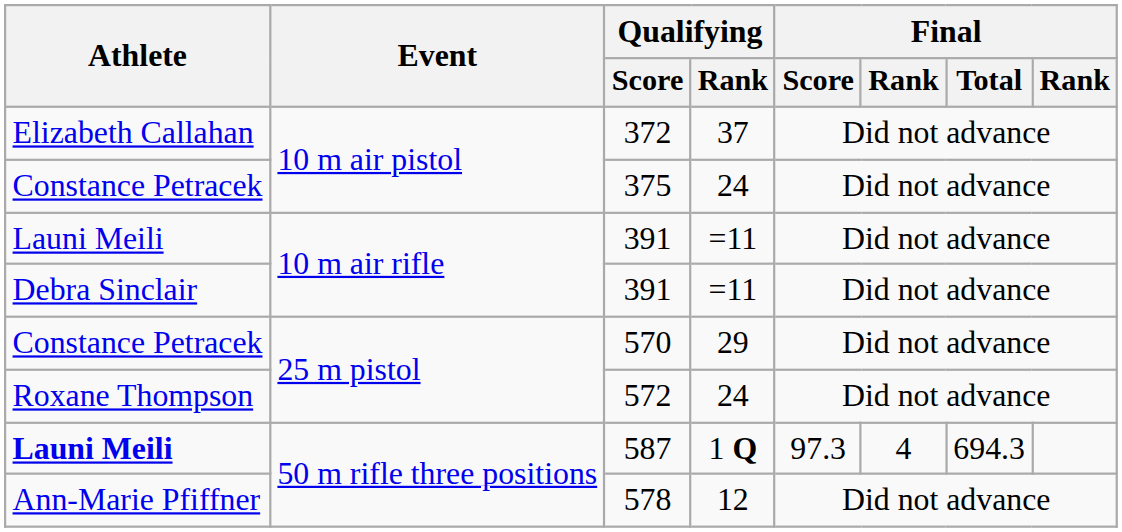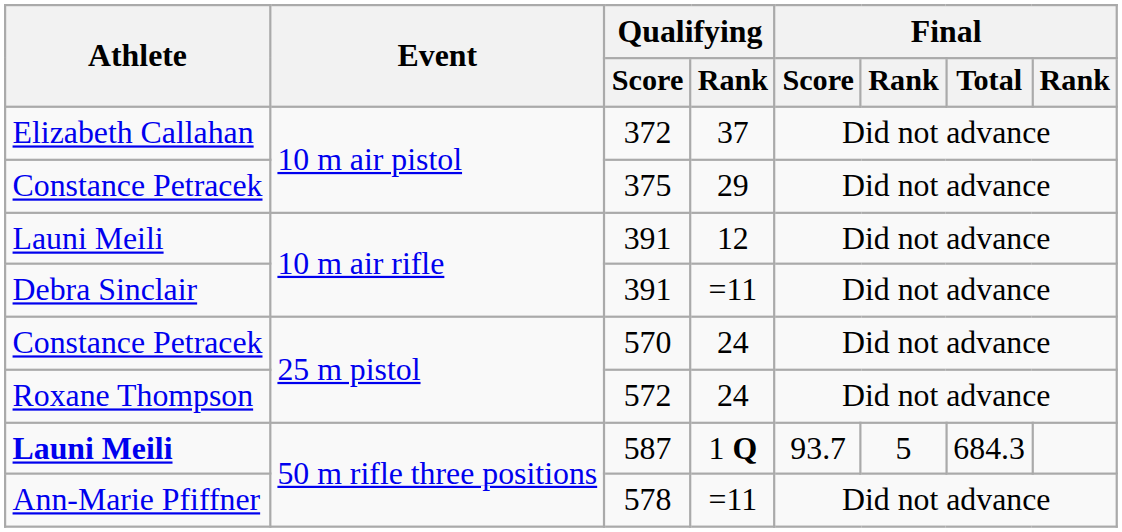375 | Qualifying / Rank: 24 -> 29
Launi Meili / 391 | Qualifying / Rank: =11 -> 12
570 | Qualifying / Rank: 29 -> 24
587 | Final / Score: 97.3 -> 93.7
587 | column 6: 4 -> 5
587 | Final / Total: 694.3 -> 684.3
578 | Qualifying / Rank: 12 -> =11
